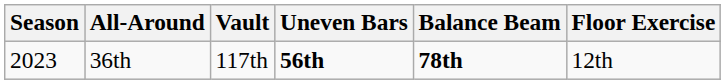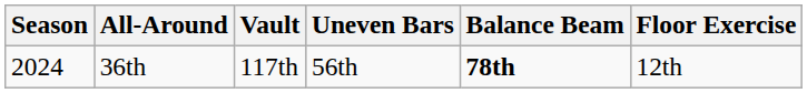36th | Season: 2023 -> 2024
36th | Uneven Bars: bold -> normal
